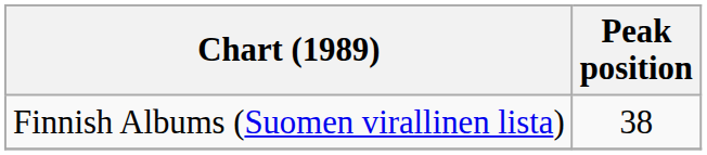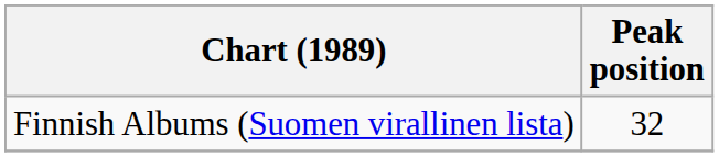Finnish Albums (Suomen virallinen lista) | Peak position: 38 -> 32
